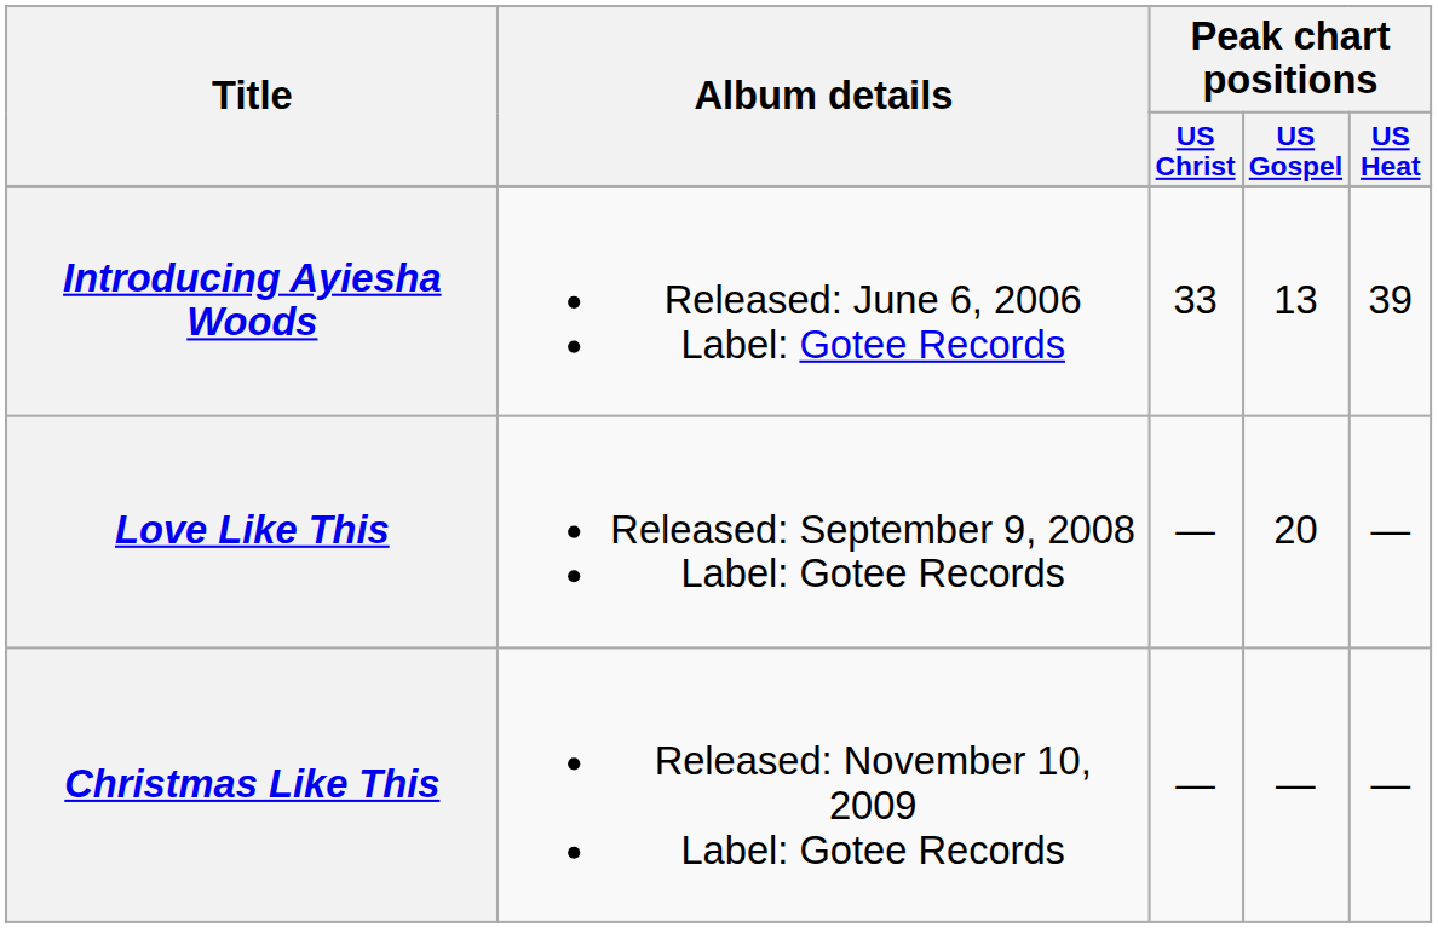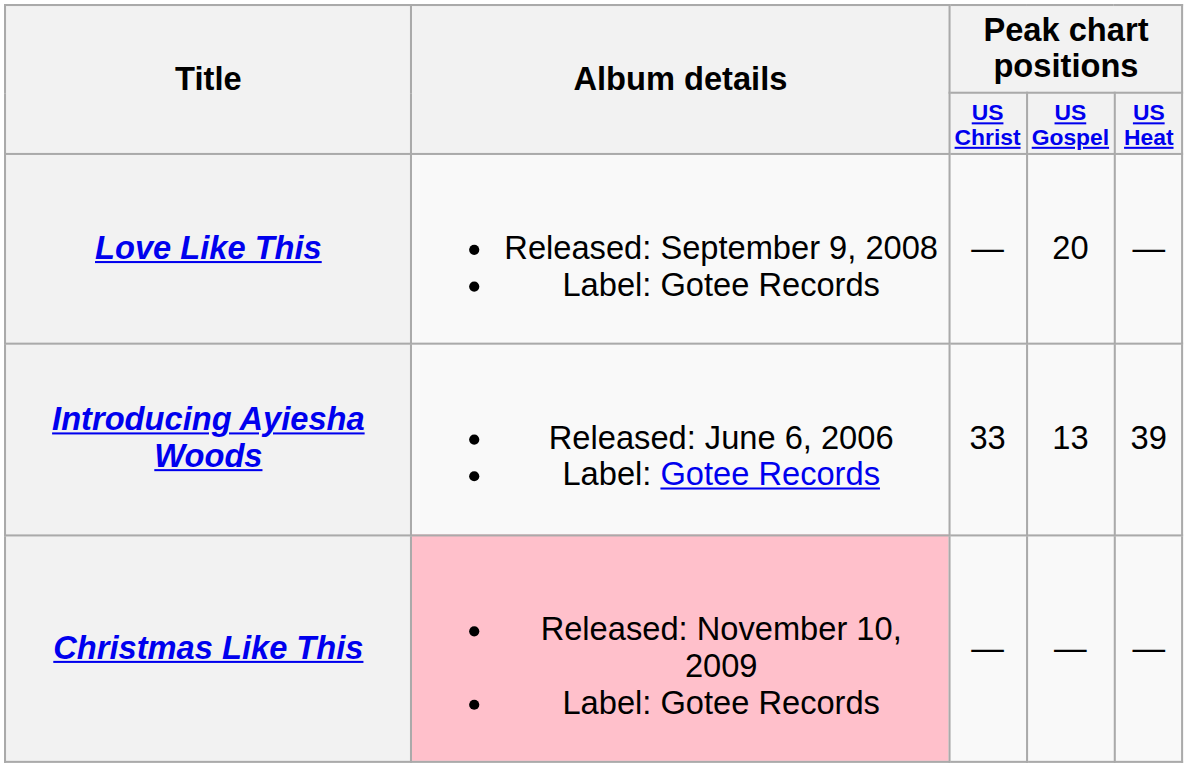rows swapped: Introducing Ayiesha Woods <-> Love Like This
Christmas Like This | Album details: no background -> pink background
